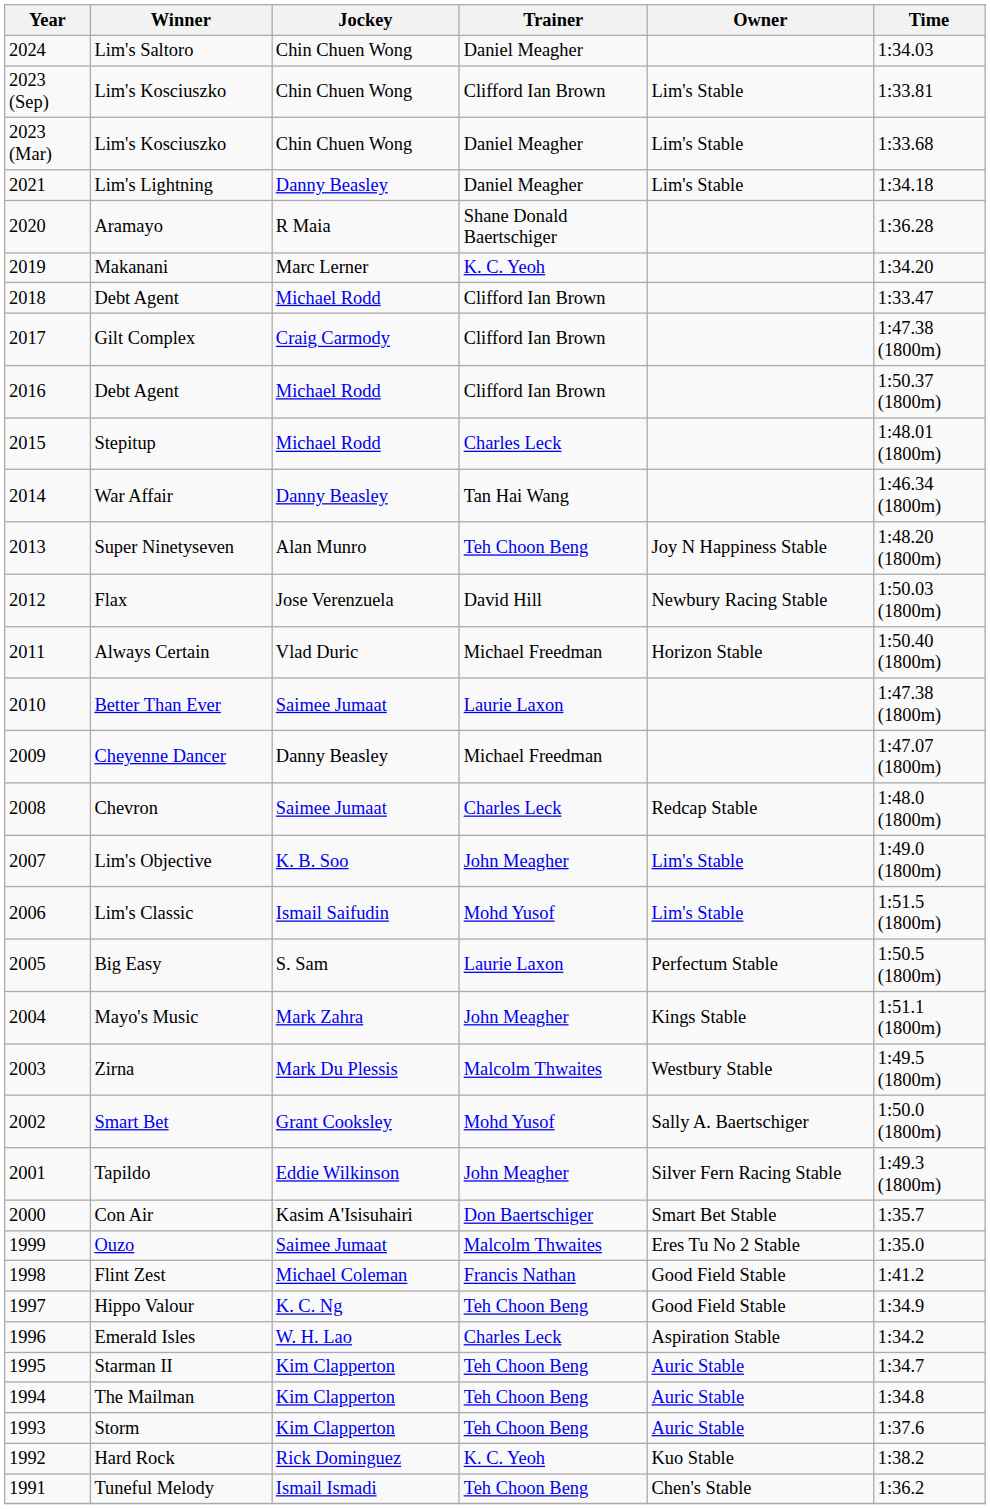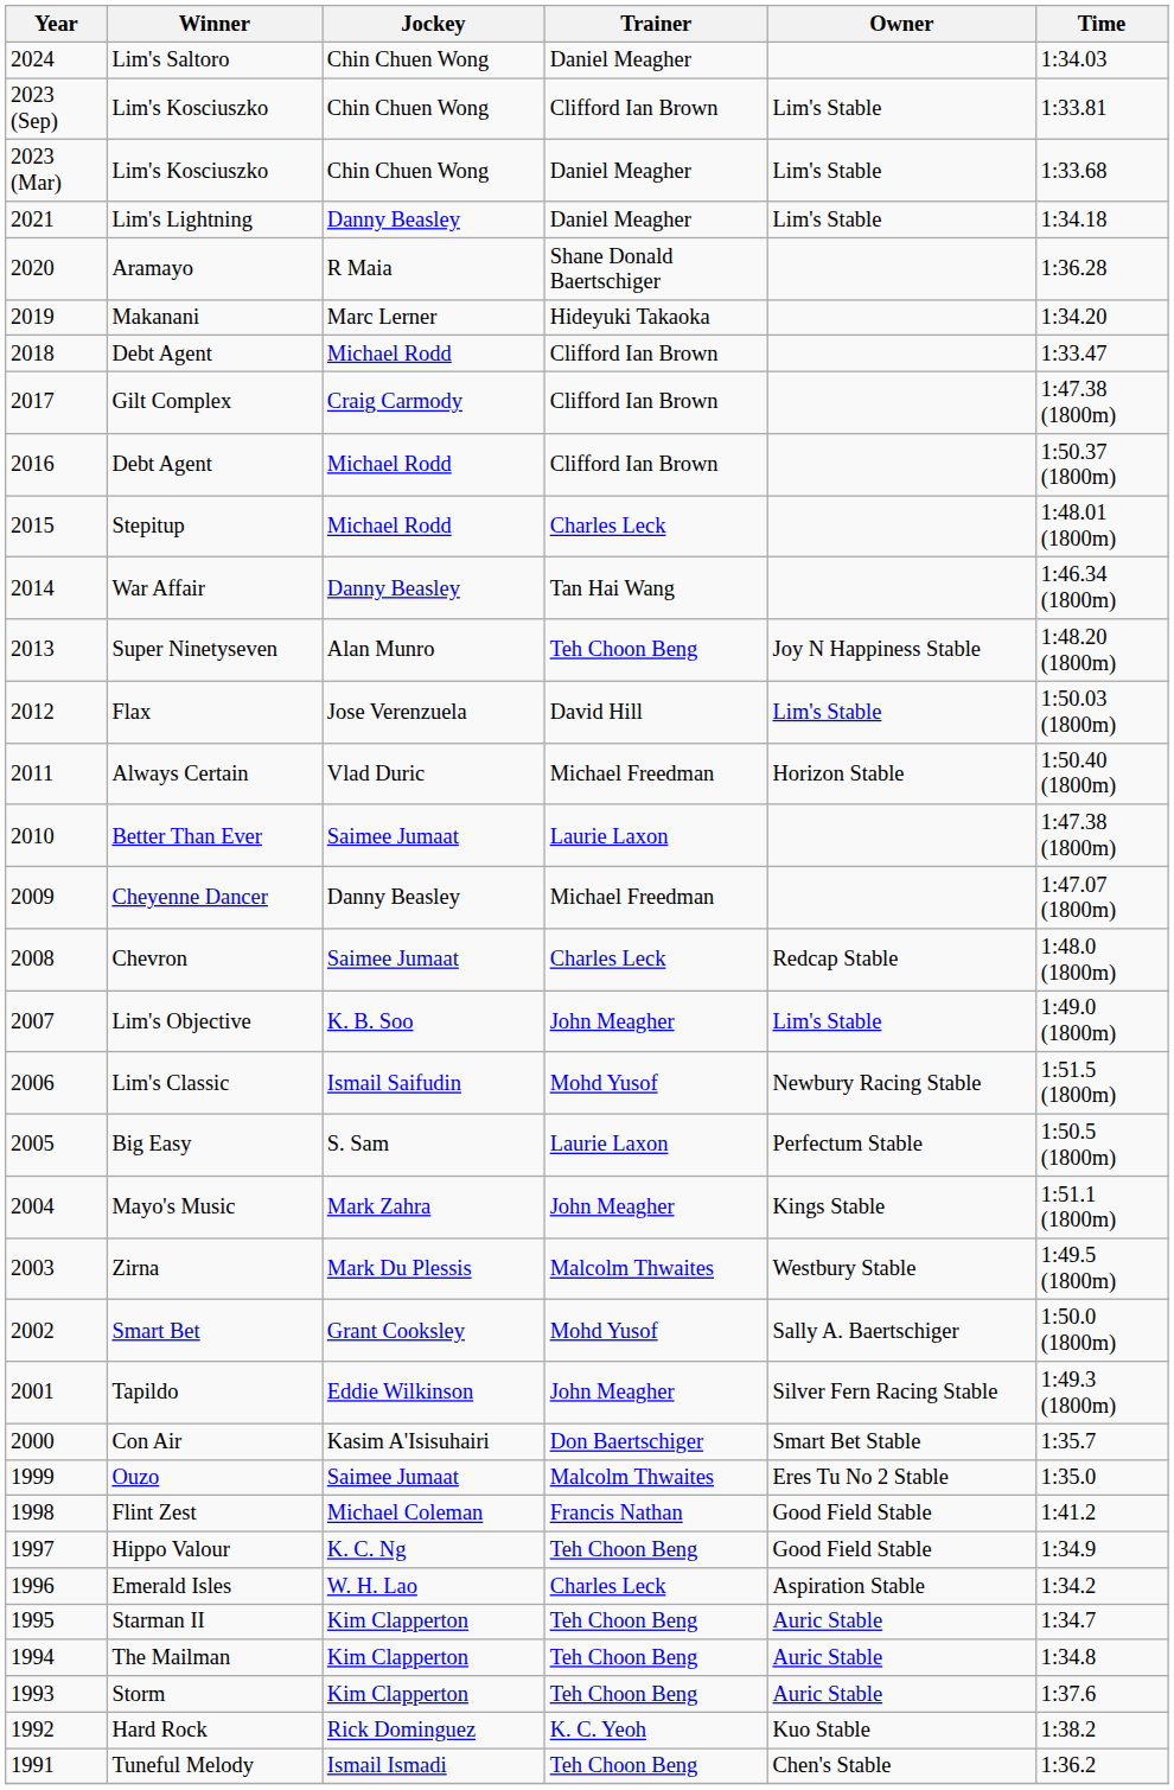Makanani | Trainer: K. C. Yeoh -> Hideyuki Takaoka
Flax | Owner: Newbury Racing Stable -> Lim's Stable
Lim's Classic | Owner: Lim's Stable -> Newbury Racing Stable
